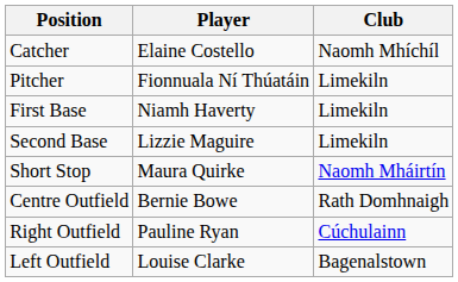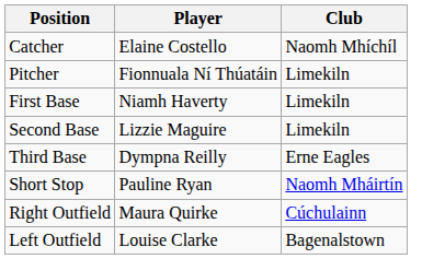+ row: Third Base | Dympna Reilly | Erne Eagles
Short Stop | Player: Maura Quirke -> Pauline Ryan
- row: Centre Outfield | Bernie Bowe | Rath Domhnaigh
Right Outfield | Player: Pauline Ryan -> Maura Quirke
